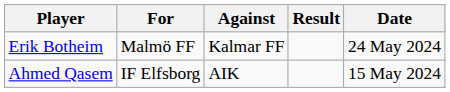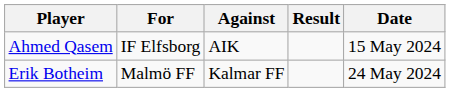rows swapped: Ahmed Qasem <-> Erik Botheim
